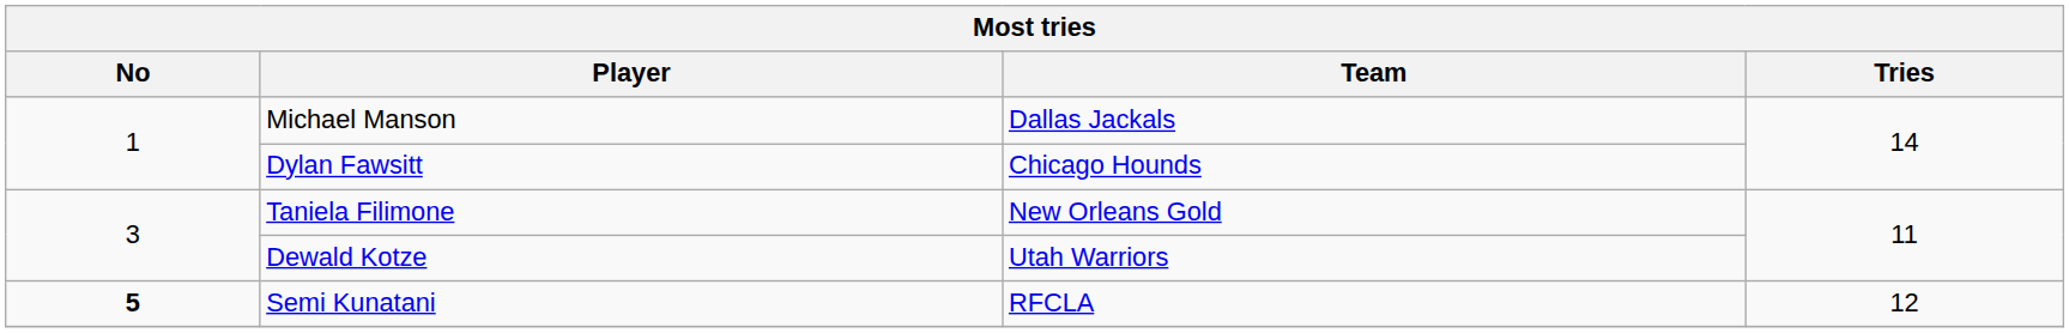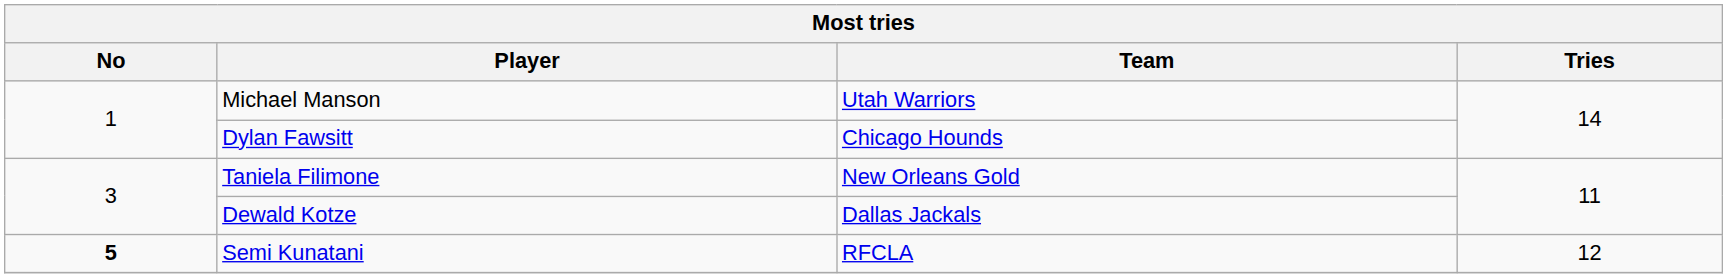Michael Manson | Team: Dallas Jackals -> Utah Warriors
Dewald Kotze | Team: Utah Warriors -> Dallas Jackals
